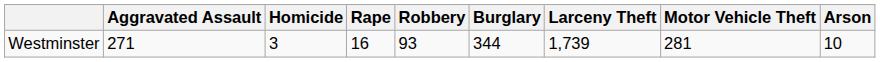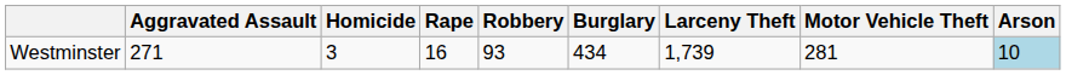Westminster | Burglary: 344 -> 434
Westminster | Arson: no background -> lightblue background
